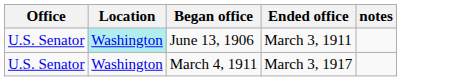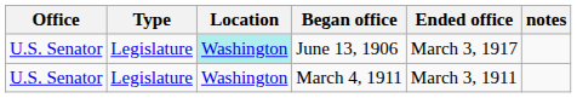+ column: Type | Legislature | Legislature
June 13, 1906 | Ended office: March 3, 1911 -> March 3, 1917
March 4, 1911 | Ended office: March 3, 1917 -> March 3, 1911
